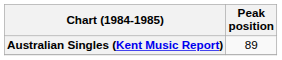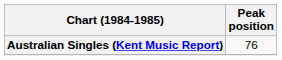Australian Singles (Kent Music Report) | Peak position: 89 -> 76
